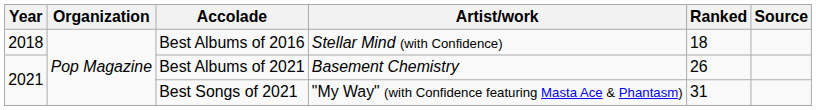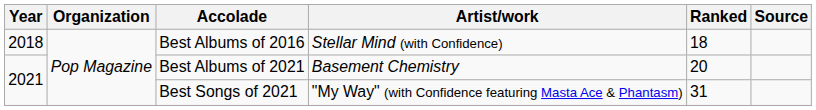Best Albums of 2021 | Ranked: 26 -> 20
